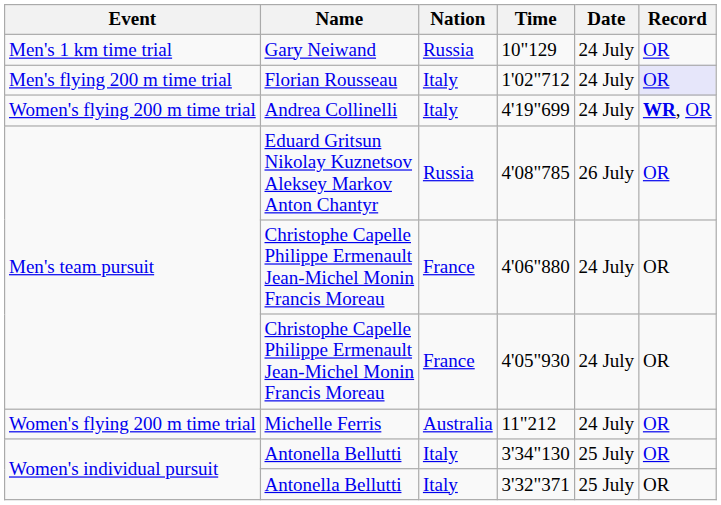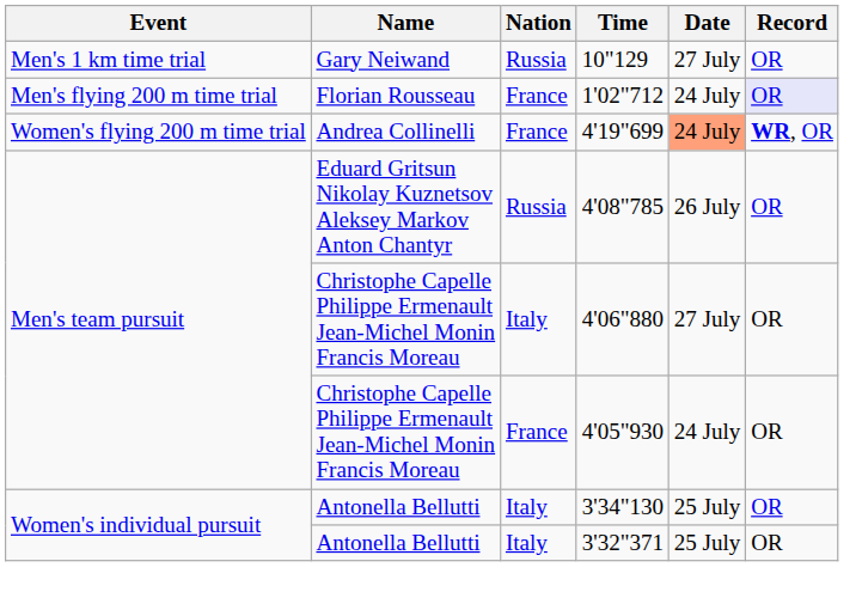10"129 | Date: 24 July -> 27 July
1'02"712 | Nation: Italy -> France
4'19"699 | Nation: Italy -> France
4'19"699 | Date: no background -> lightsalmon background
4'06"880 | Nation: France -> Italy
4'06"880 | Date: 24 July -> 27 July
- row: Women's flying 200 m time trial | Michelle Ferris | Australia | 11"212 | 24 July | OR
